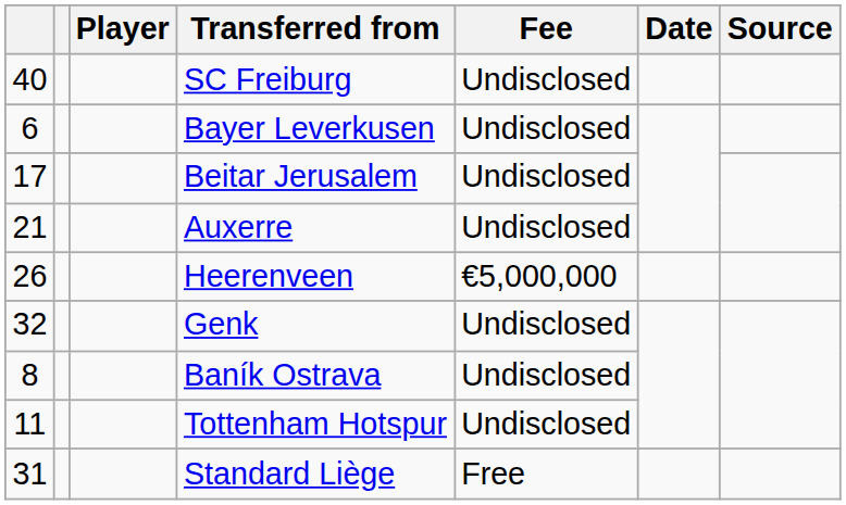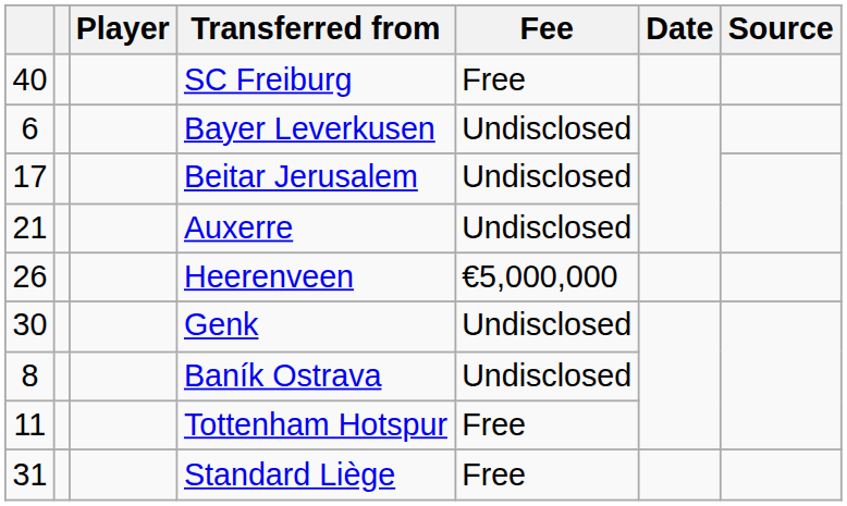SC Freiburg | Fee: Undisclosed -> Free
Genk | column 1: 32 -> 30
Tottenham Hotspur | Fee: Undisclosed -> Free
